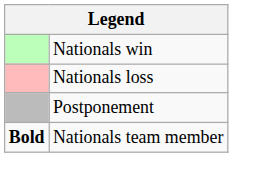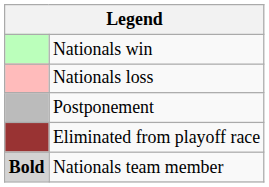+ row: Eliminated from playoff race
Nationals team member | column 1: no background -> lightgrey background
